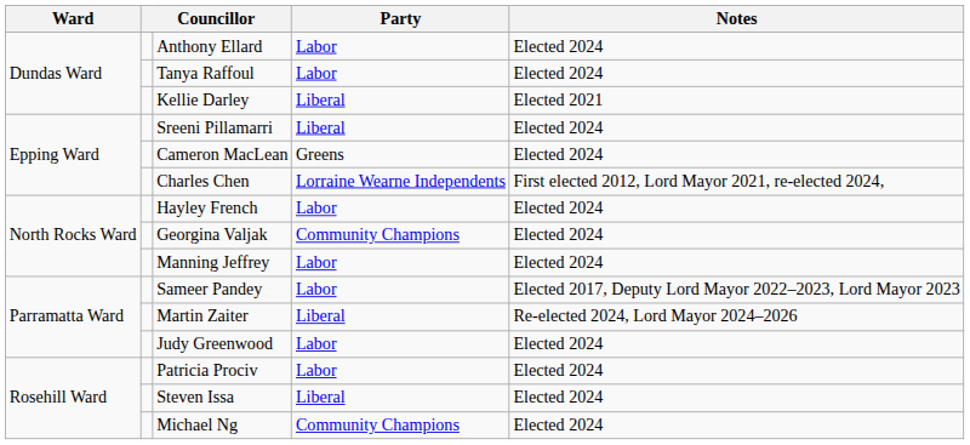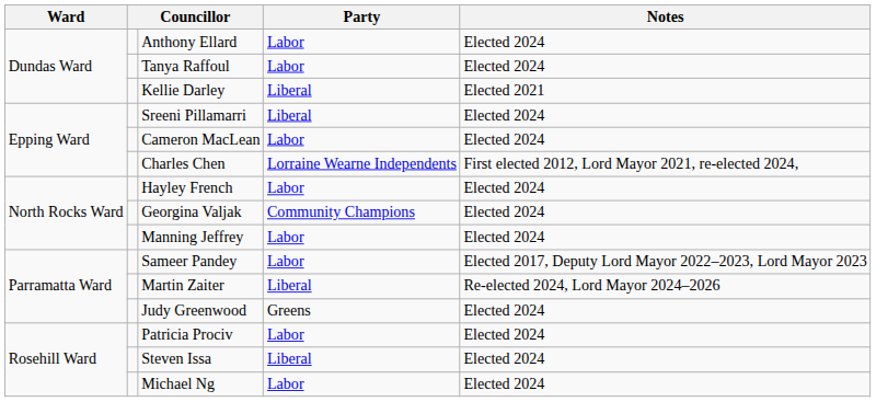Cameron MacLean | Party: Greens -> Labor
Judy Greenwood | Party: Labor -> Greens
Michael Ng | Party: Community Champions -> Labor
